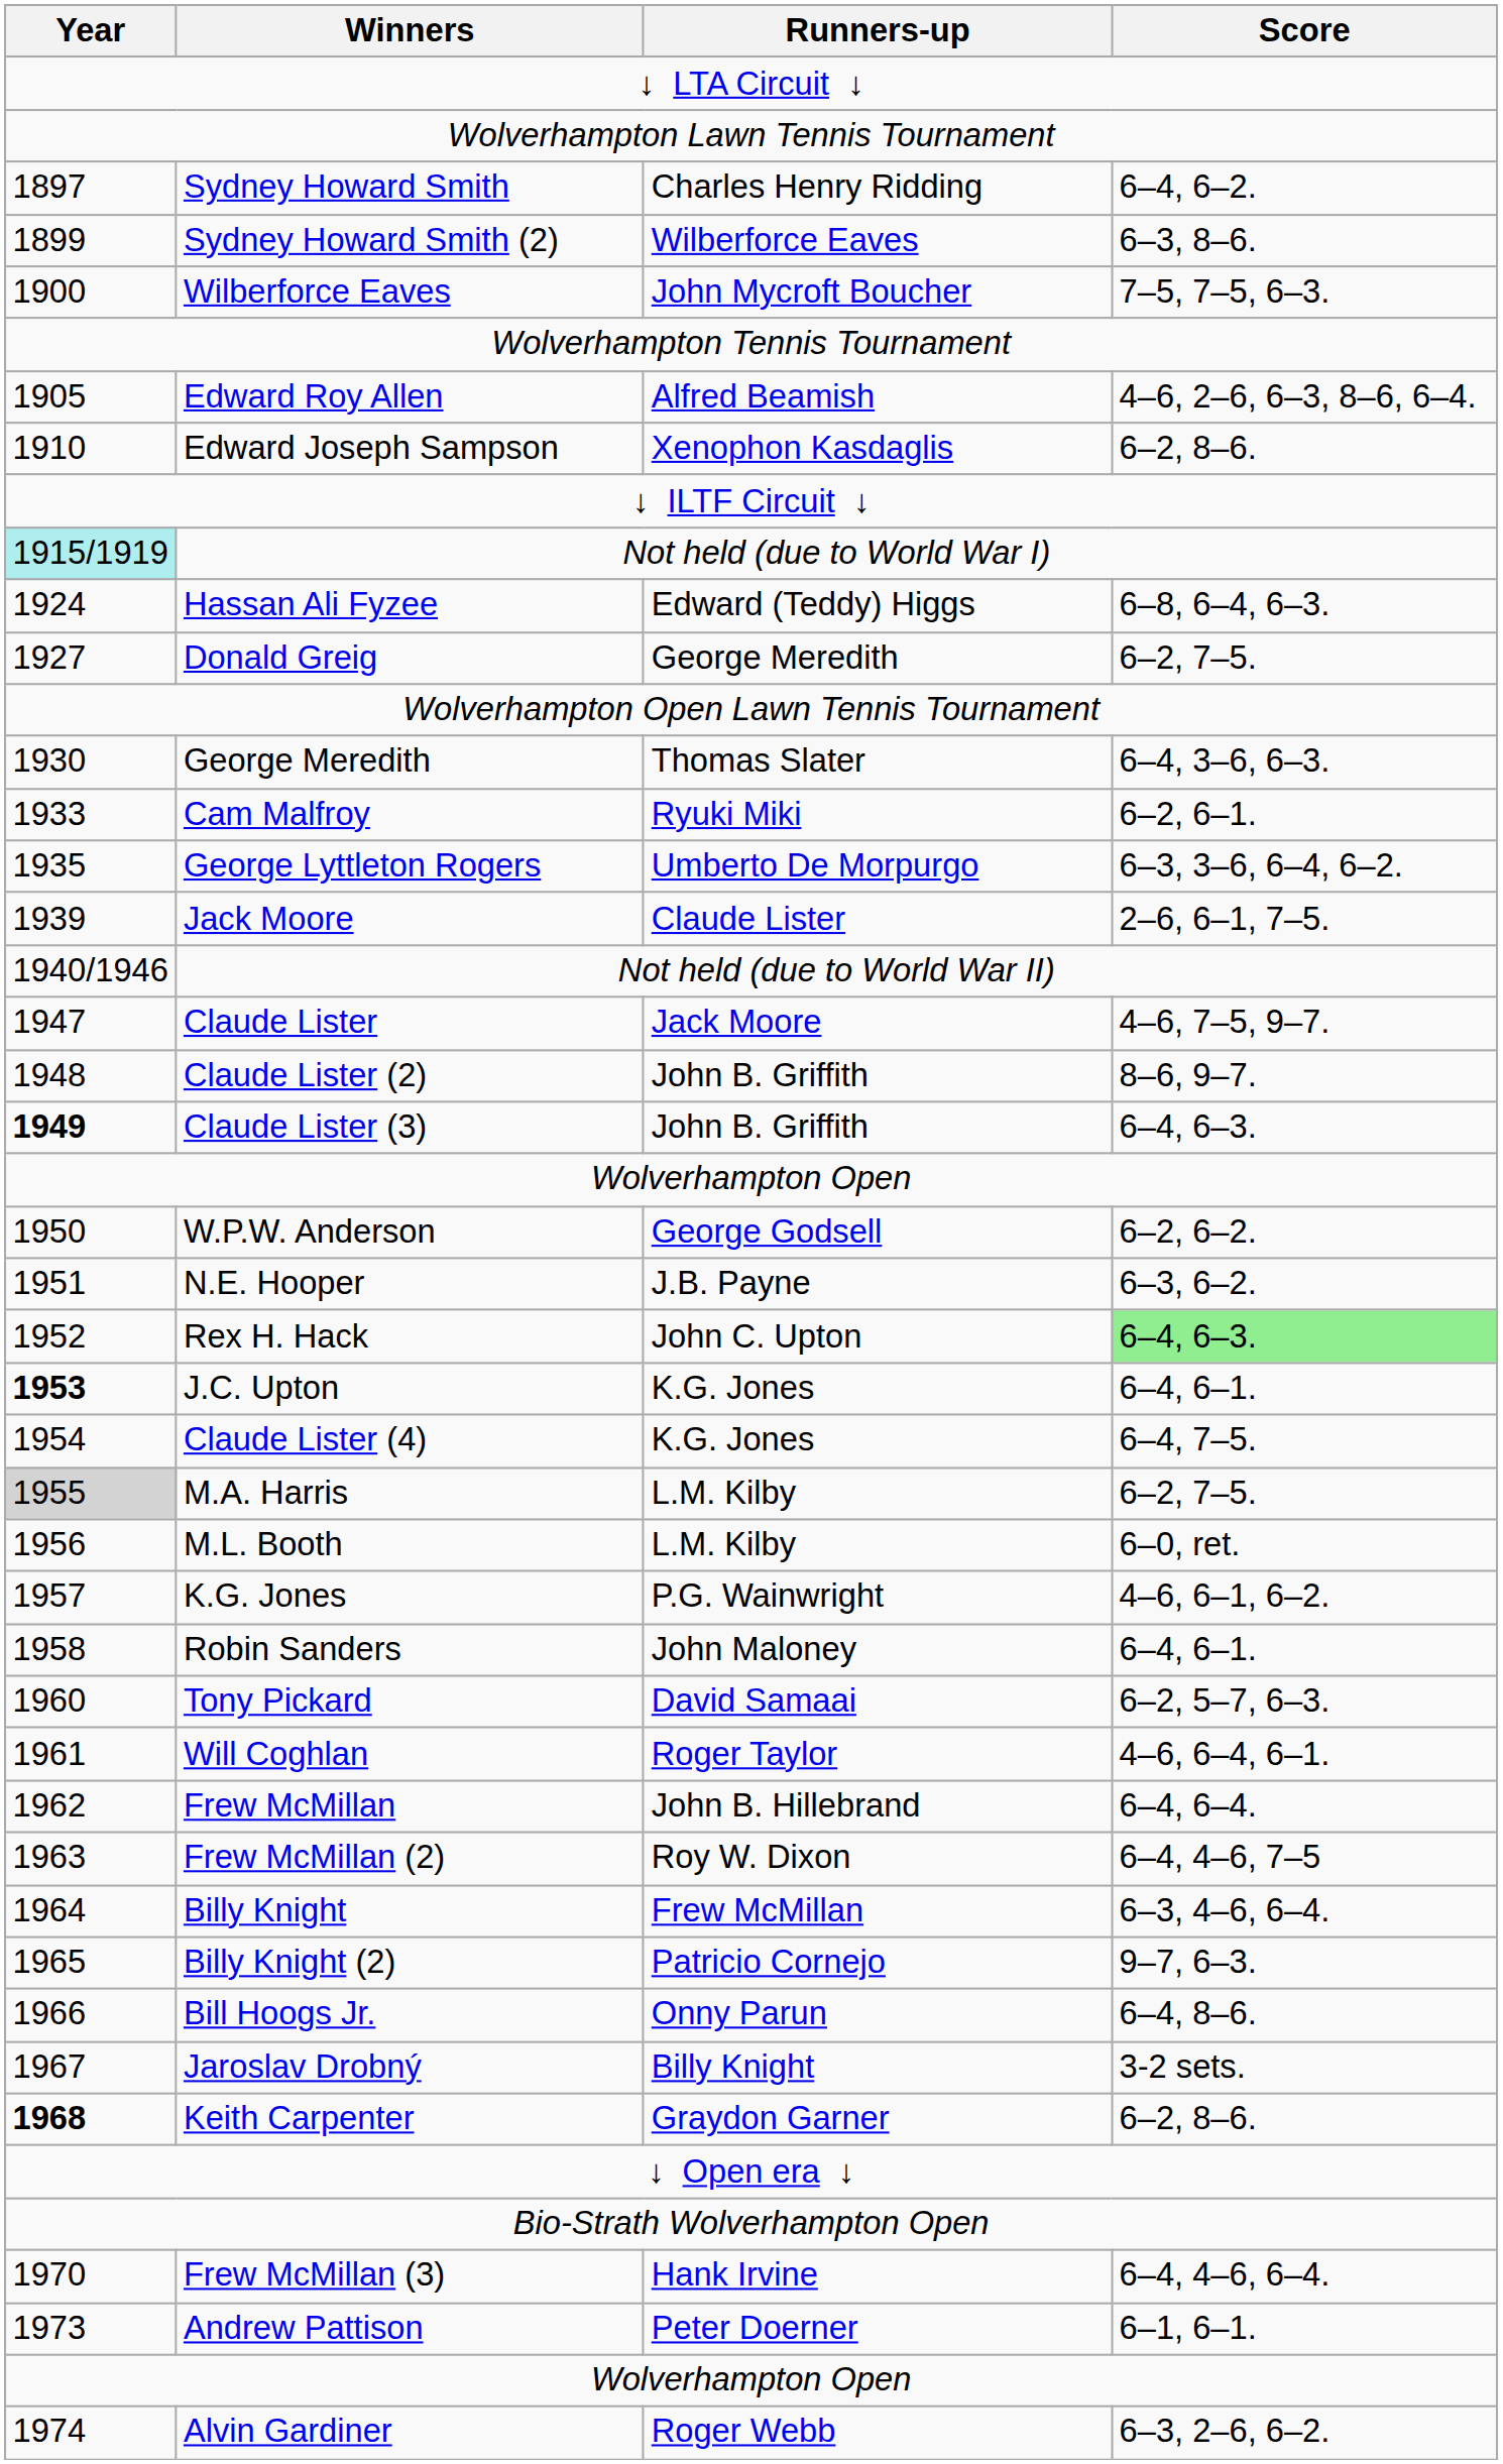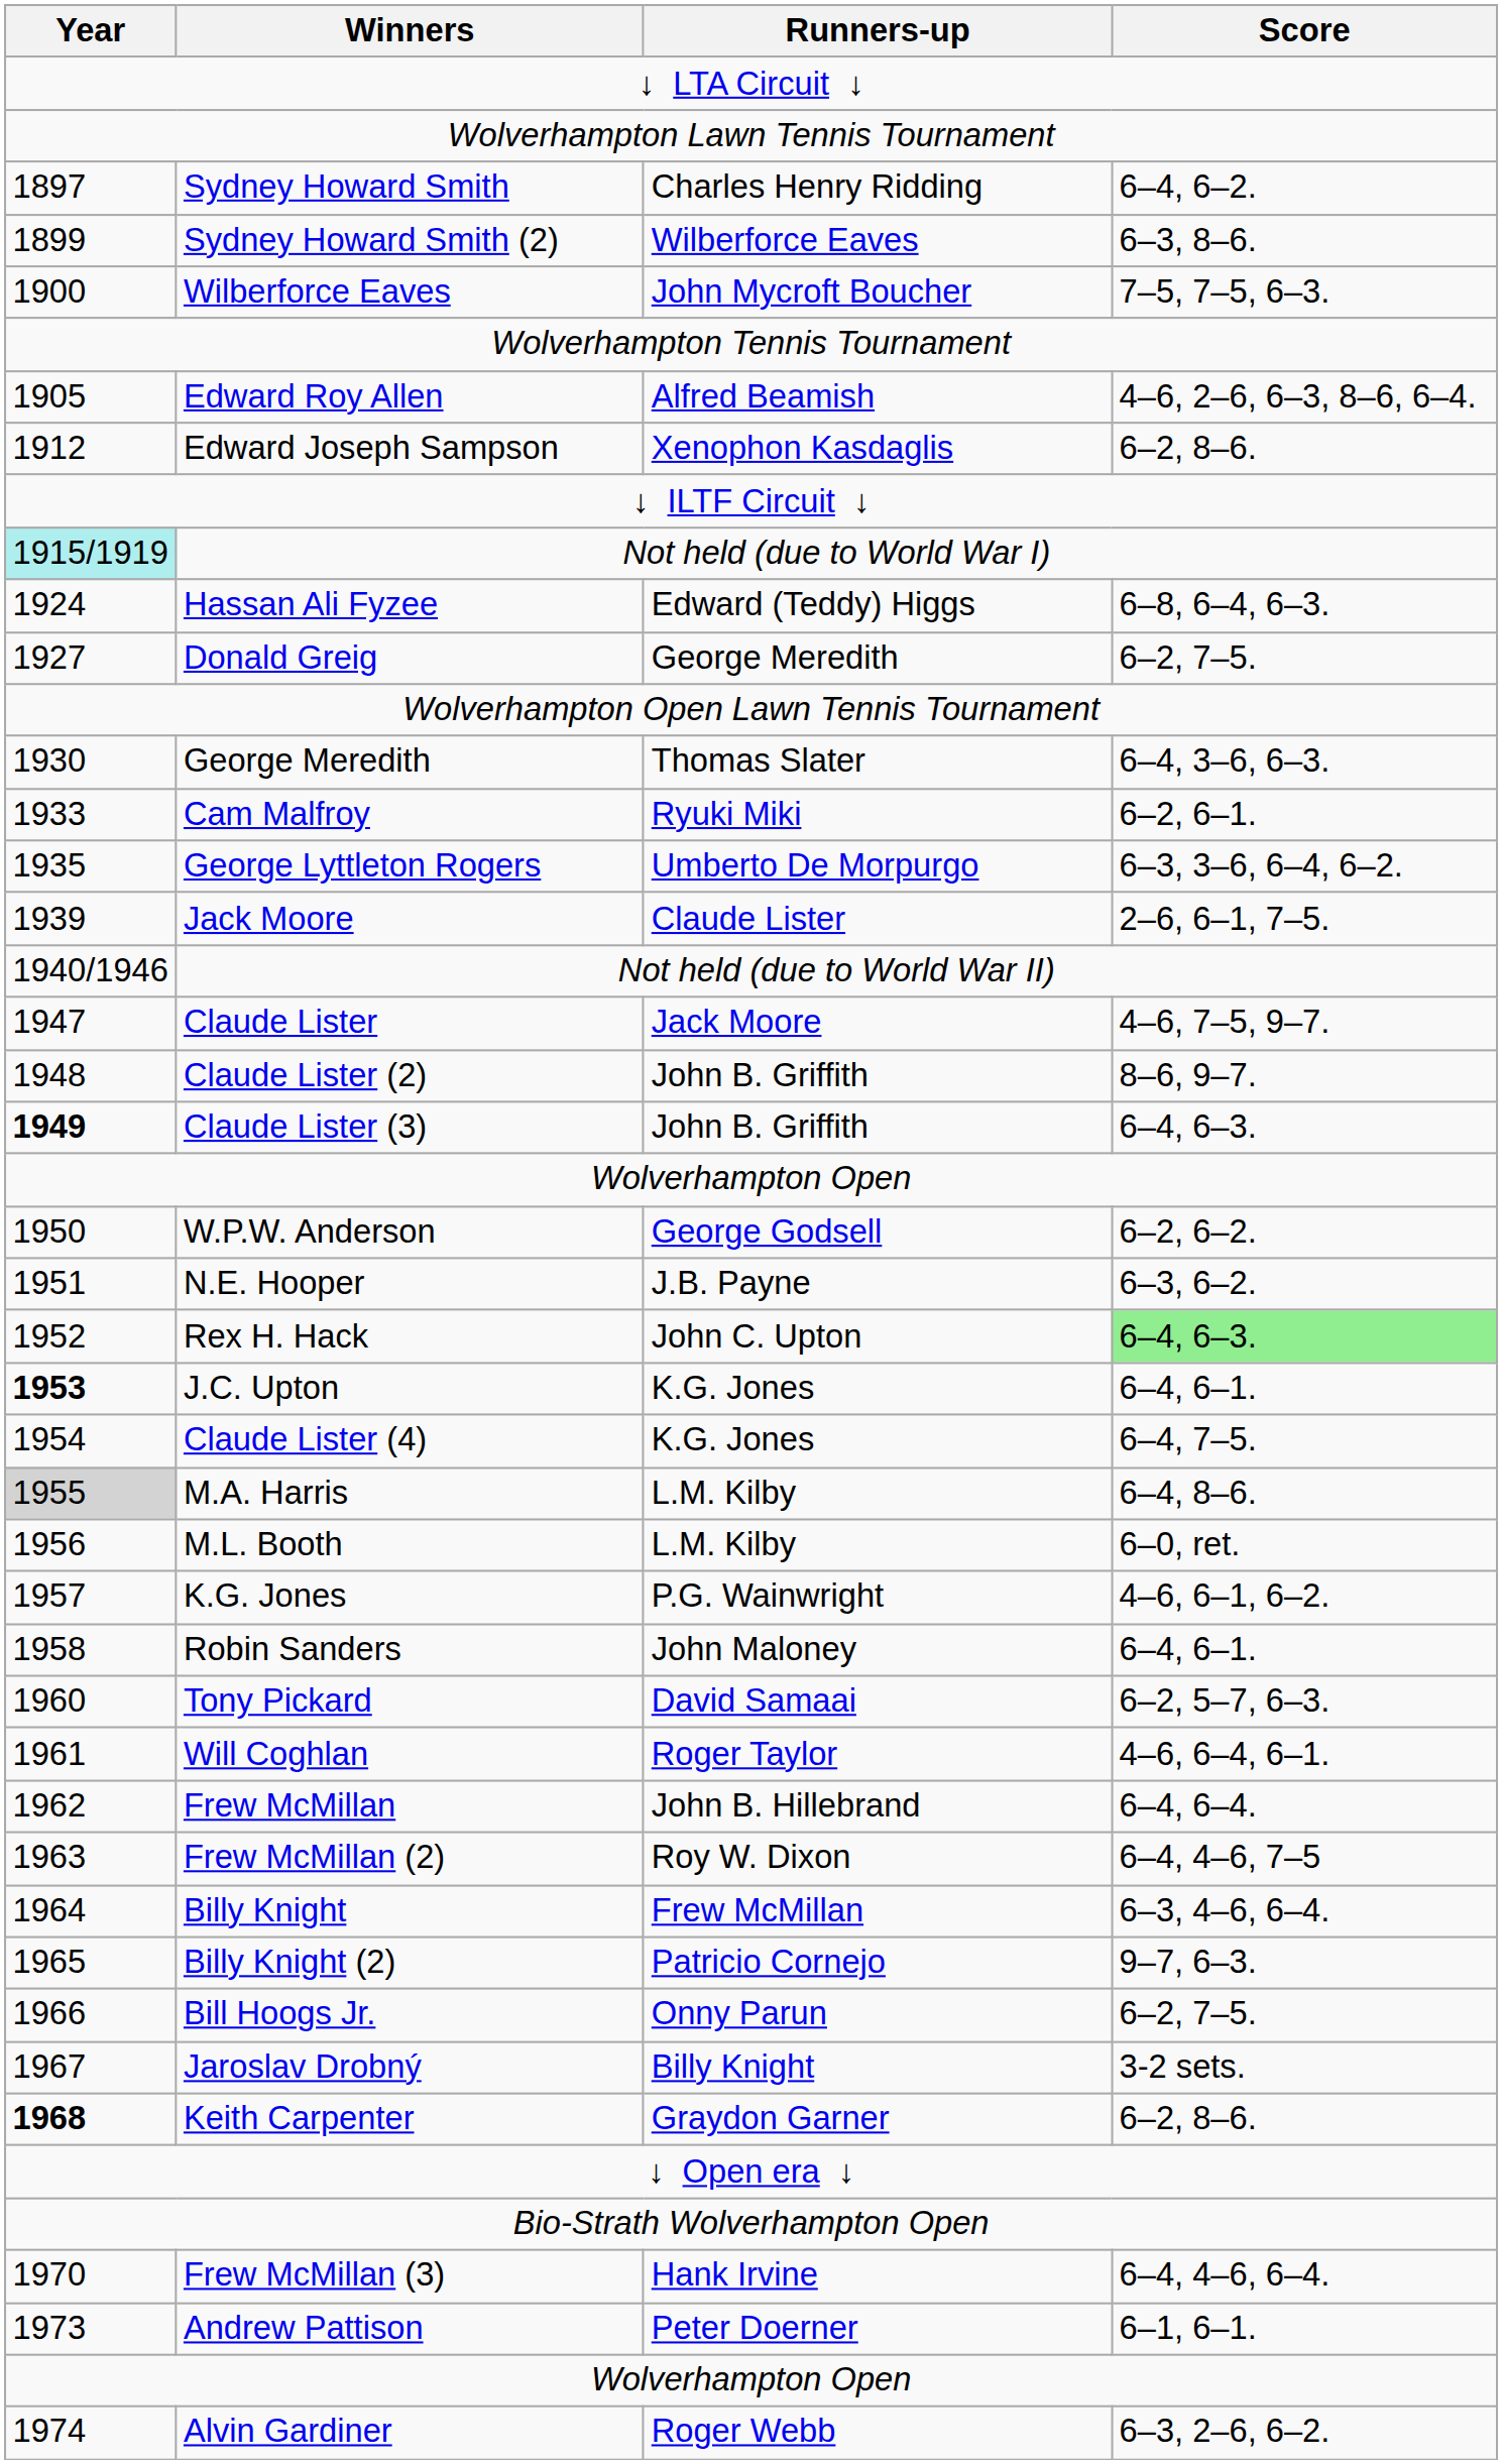Edward Joseph Sampson | Year: 1910 -> 1912
M.A. Harris | Score: 6–2, 7–5. -> 6–4, 8–6.
Bill Hoogs Jr. | Score: 6–4, 8–6. -> 6–2, 7–5.
